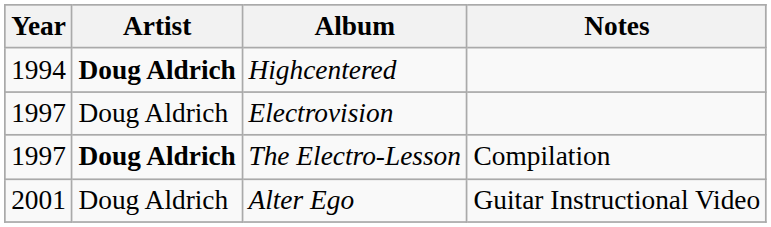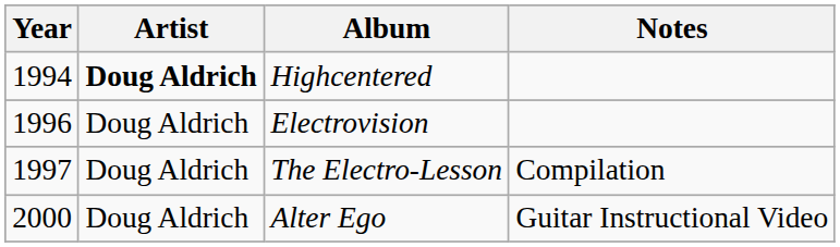Electrovision | Year: 1997 -> 1996
The Electro-Lesson | Artist: bold -> normal
Alter Ego | Year: 2001 -> 2000
